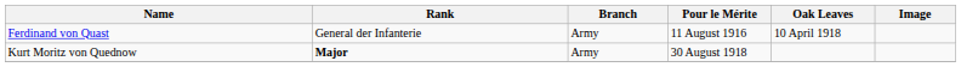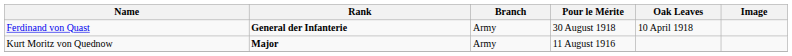Ferdinand von Quast | Rank: normal -> bold
Ferdinand von Quast | Pour le Mérite: 11 August 1916 -> 30 August 1918
Kurt Moritz von Quednow | Pour le Mérite: 30 August 1918 -> 11 August 1916
